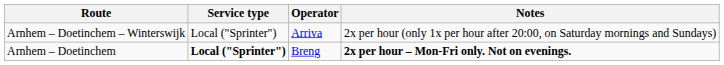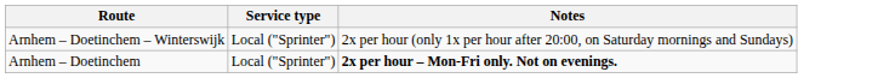- column: Operator | Arriva | Breng
Arnhem – Doetinchem | Service type: bold -> normal
